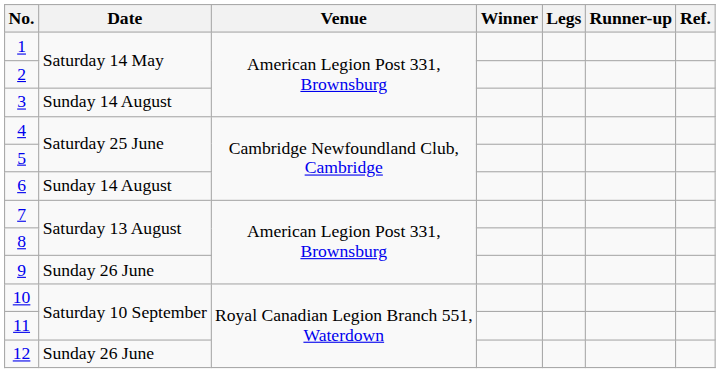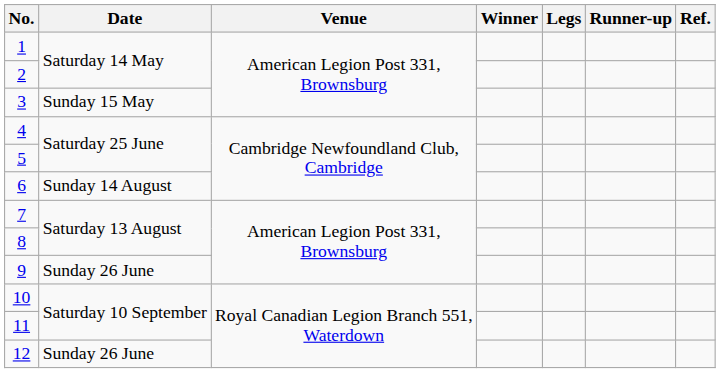3 | Date: Sunday 14 August -> Sunday 15 May
